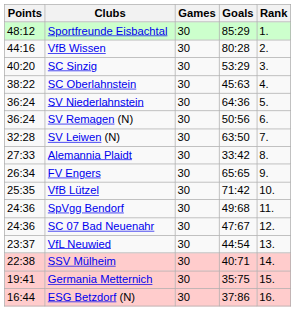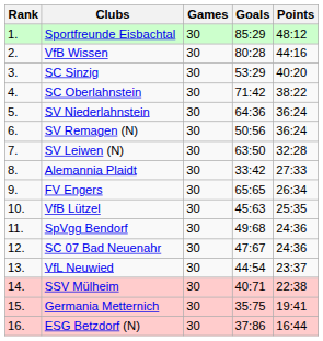columns swapped: Rank <-> Points
SC Oberlahnstein | Goals: 45:63 -> 71:42
VfB Lützel | Goals: 71:42 -> 45:63
